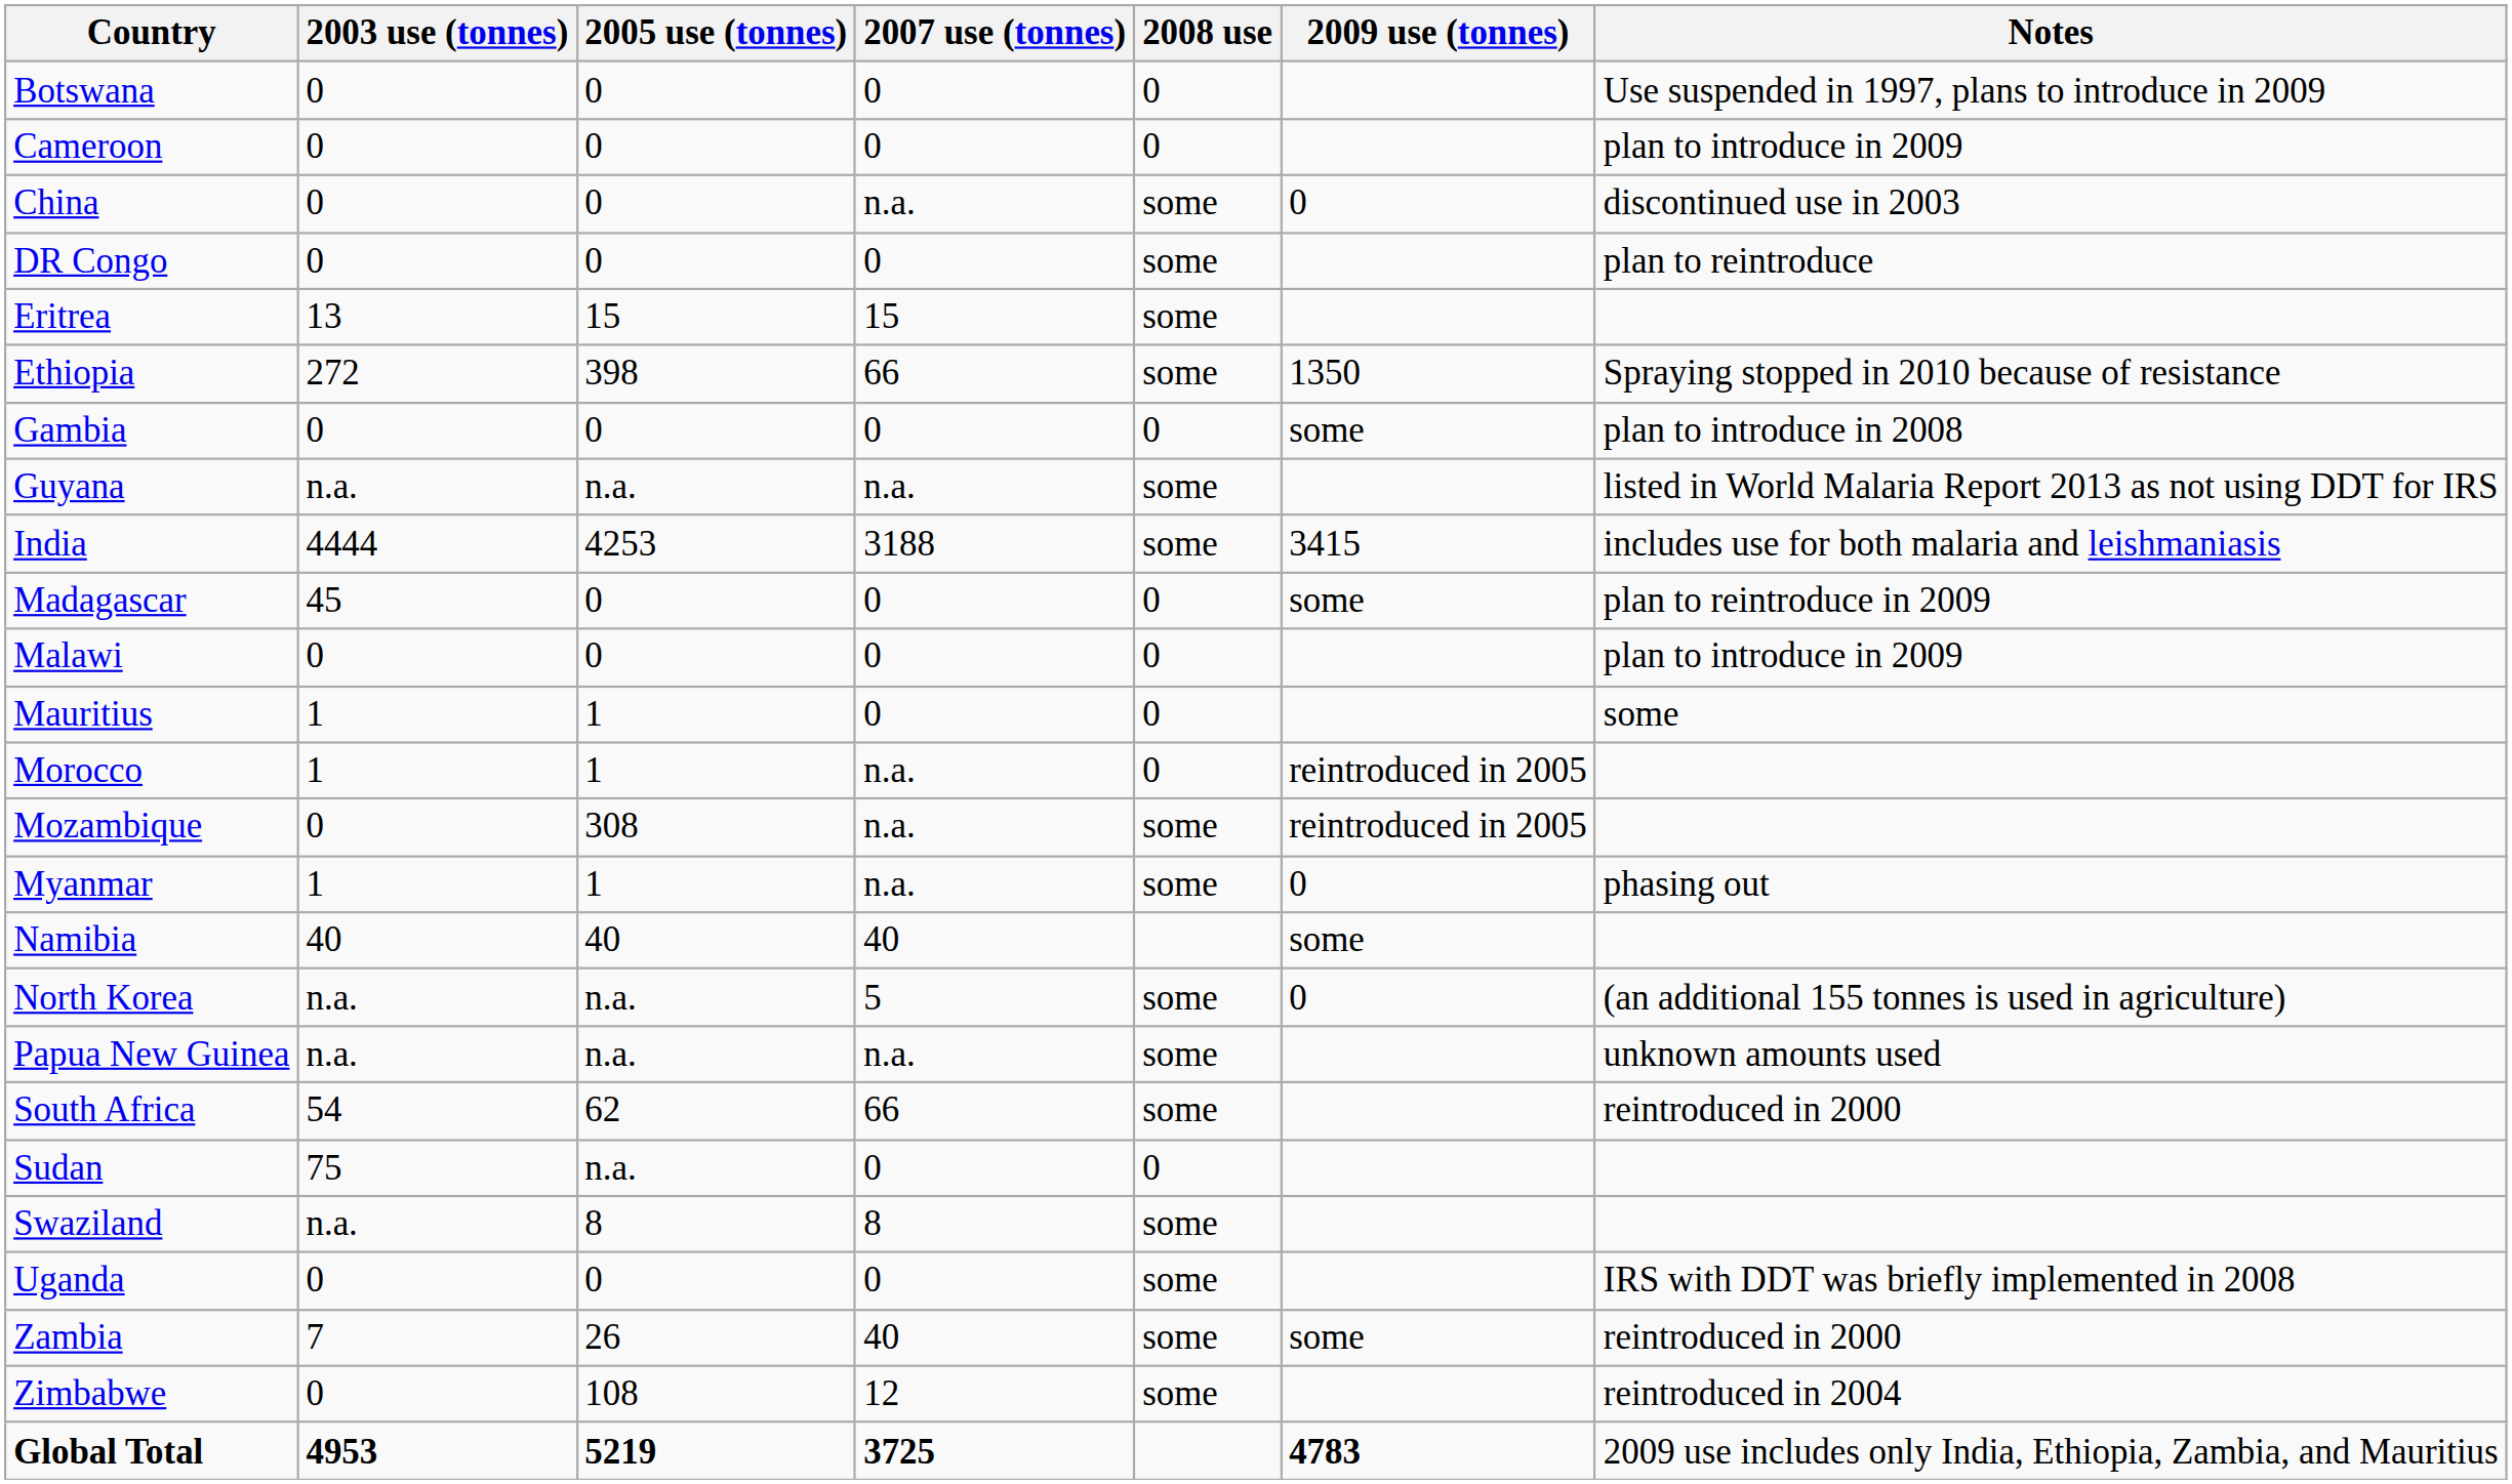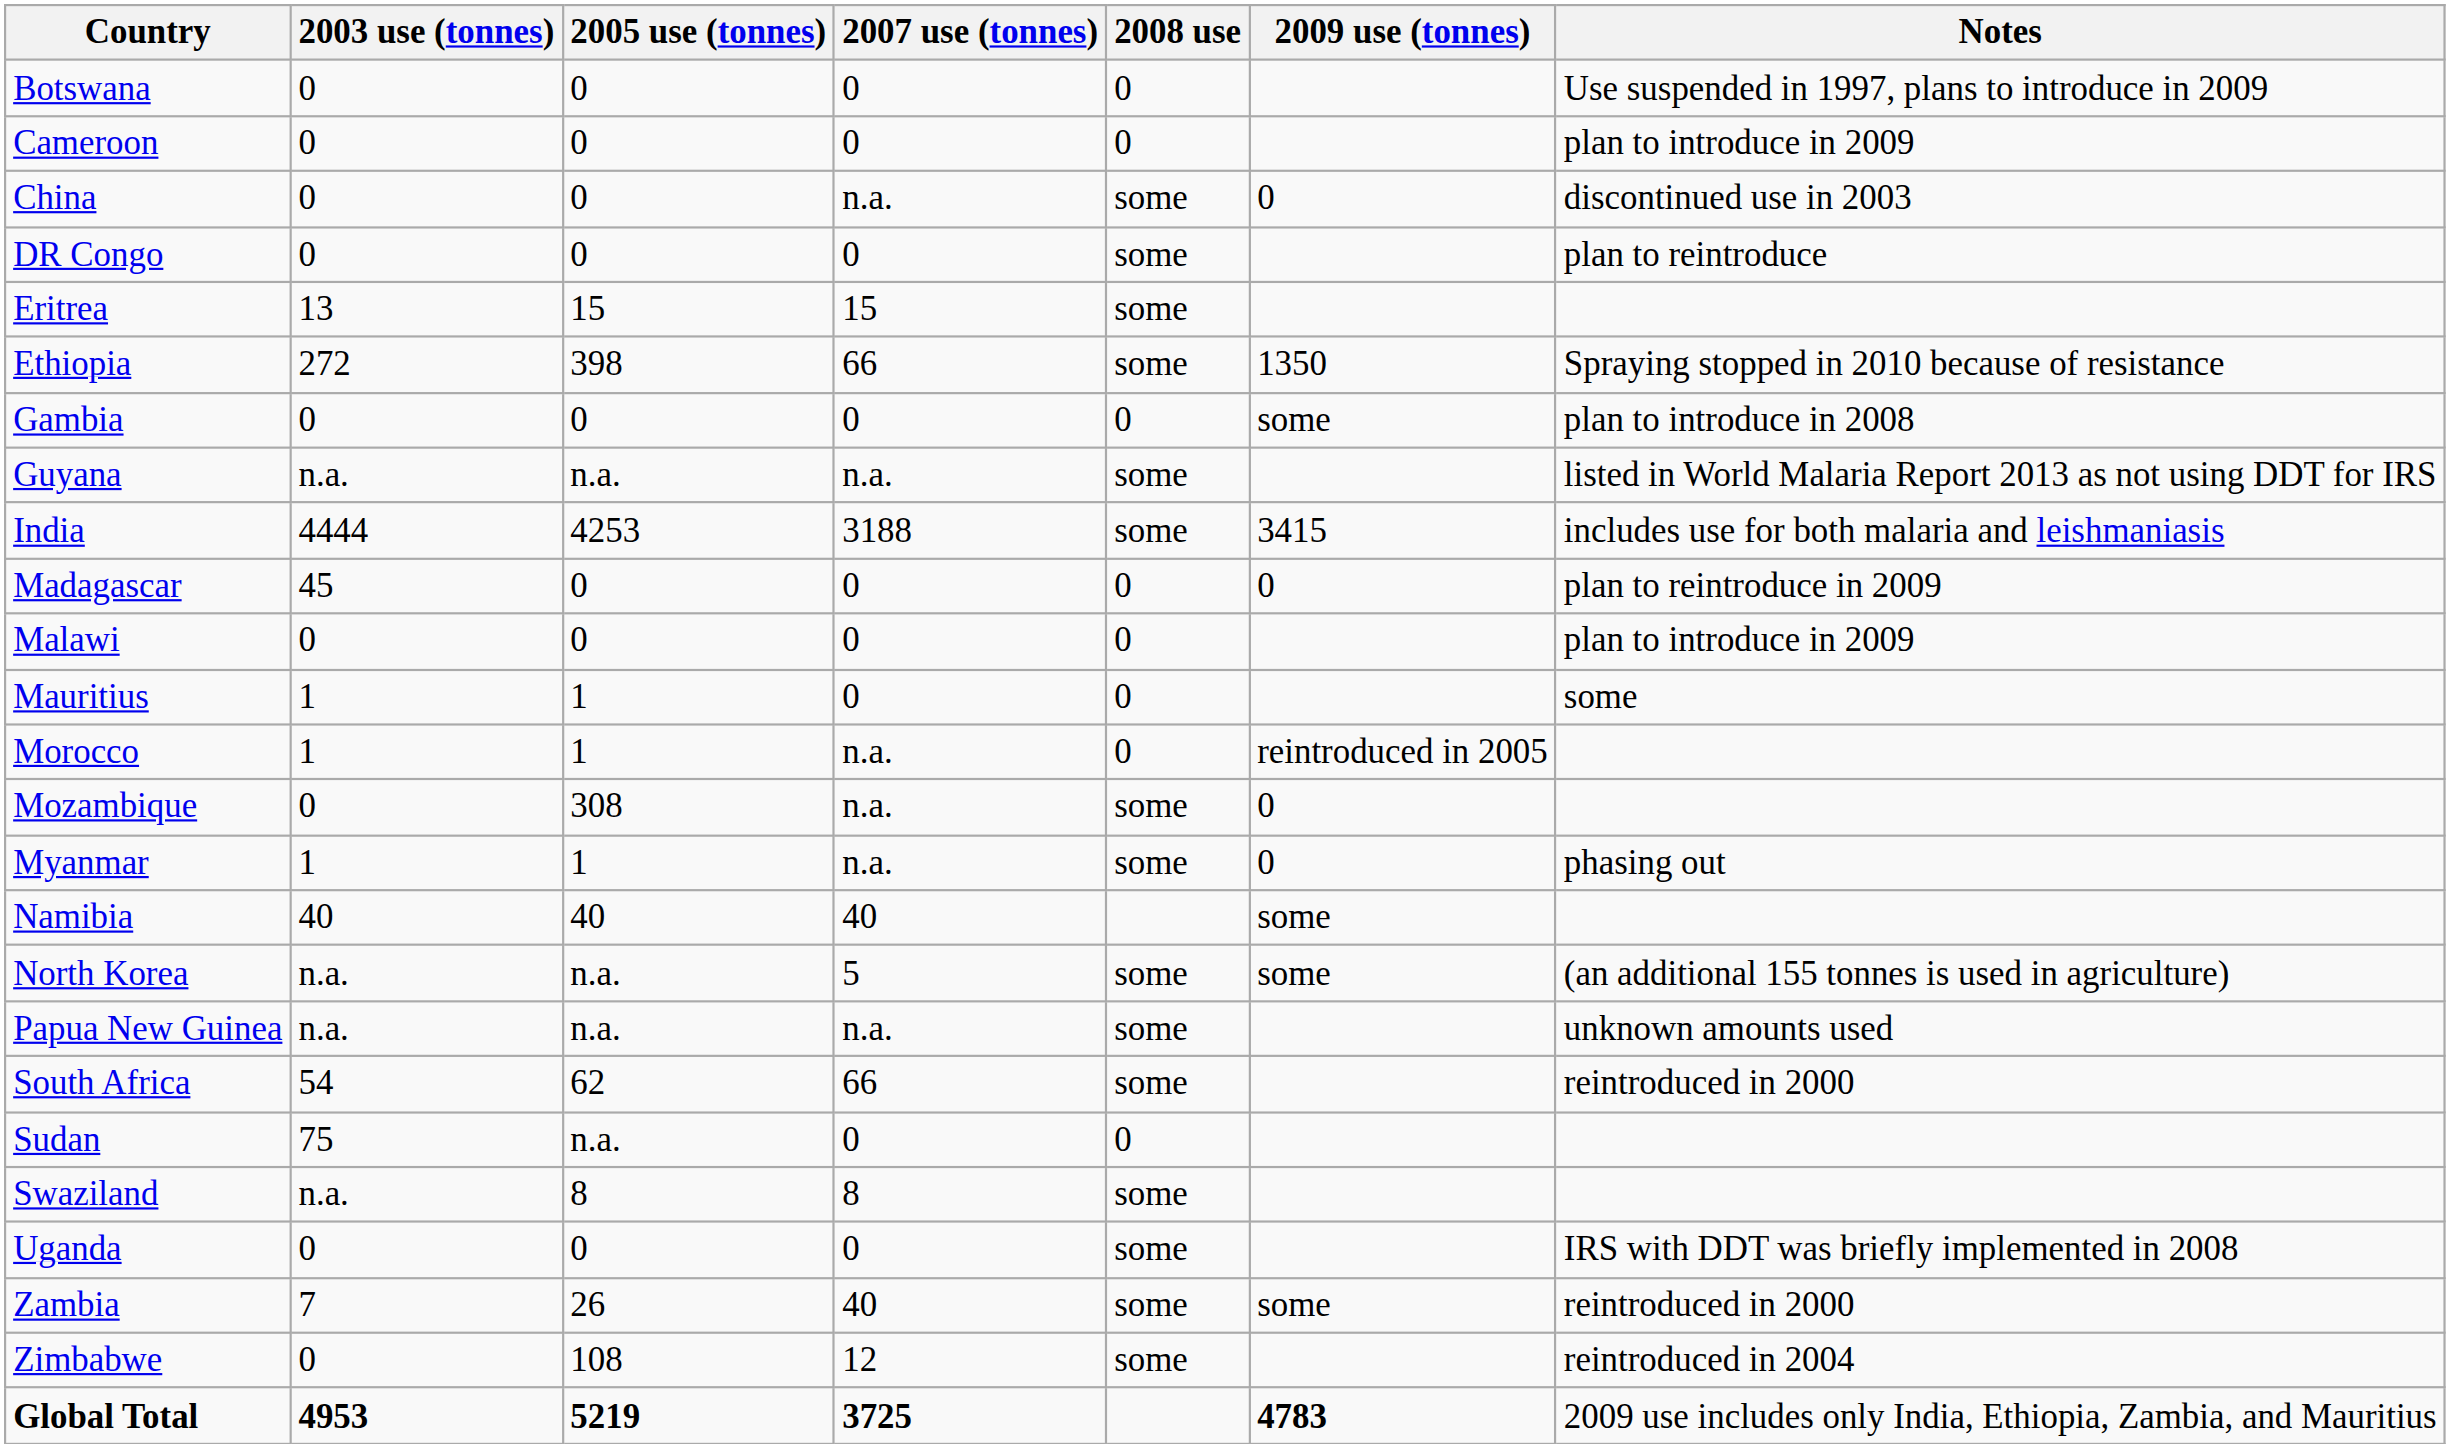Madagascar | 2009 use (tonnes): some -> 0
Mozambique | 2009 use (tonnes): reintroduced in 2005 -> 0
North Korea | 2009 use (tonnes): 0 -> some
